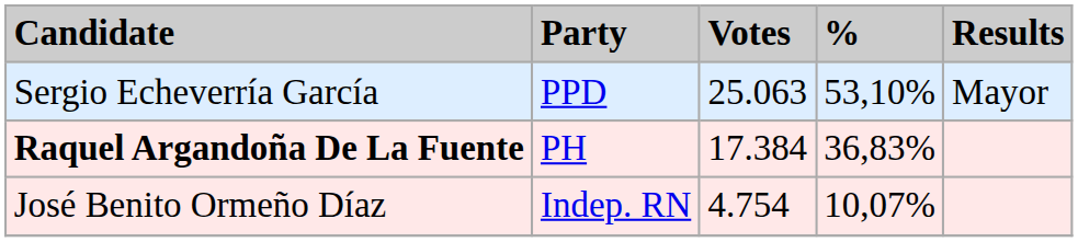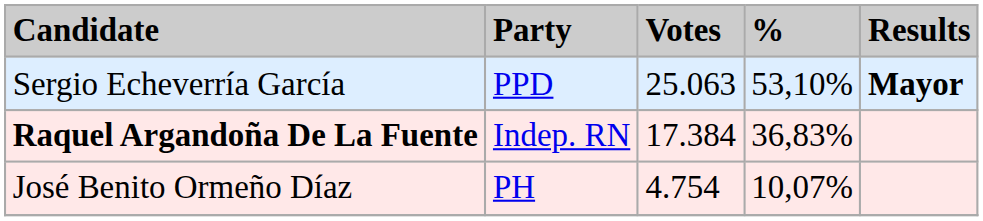Sergio Echeverría García | Results: normal -> bold
Raquel Argandoña De La Fuente | Party: PH -> Indep. RN
José Benito Ormeño Díaz | Party: Indep. RN -> PH
